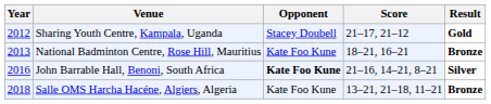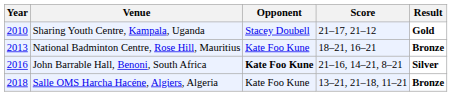Sharing Youth Centre, Kampala, Uganda | Year: 2012 -> 2010
